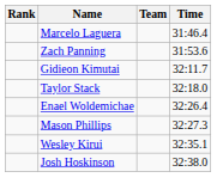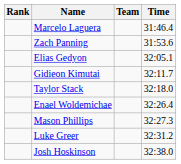+ row: Elias Gedyon | 32:05.1
+ row: Luke Greer | 32:31.2
- row: Wesley Kirui | 32:35.1
